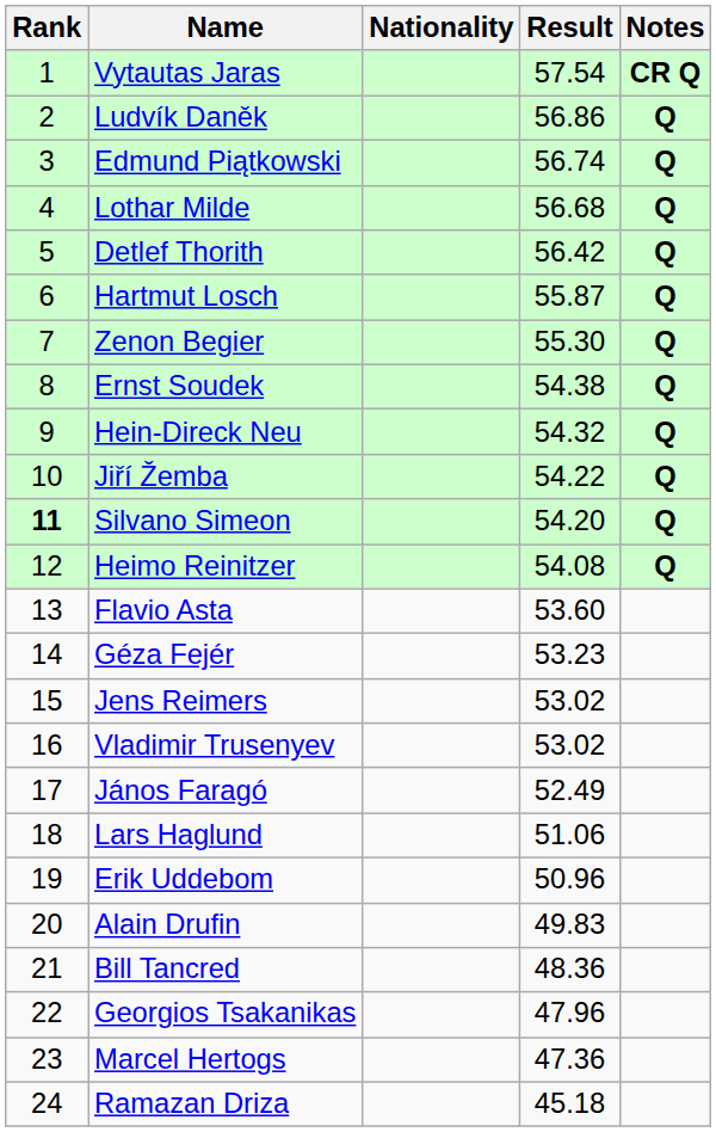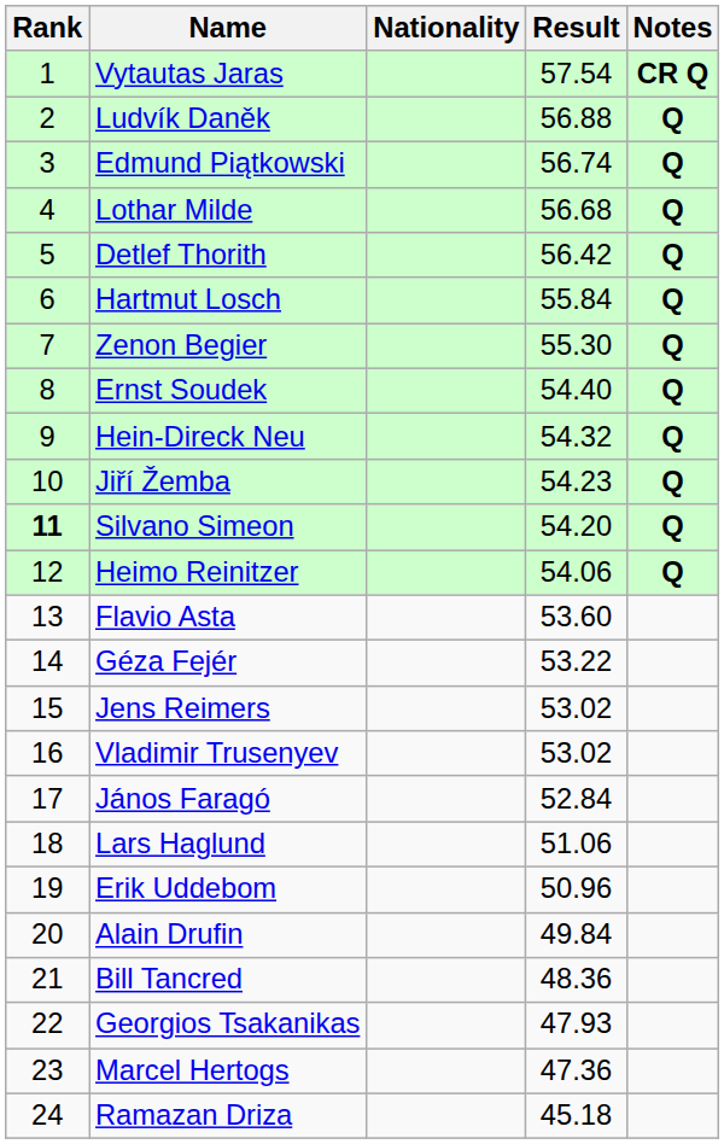Ludvík Daněk | Result: 56.86 -> 56.88
Hartmut Losch | Result: 55.87 -> 55.84
Ernst Soudek | Result: 54.38 -> 54.40
Jiří Žemba | Result: 54.22 -> 54.23
Heimo Reinitzer | Result: 54.08 -> 54.06
Géza Fejér | Result: 53.23 -> 53.22
János Faragó | Result: 52.49 -> 52.84
Alain Drufin | Result: 49.83 -> 49.84
Georgios Tsakanikas | Result: 47.96 -> 47.93
